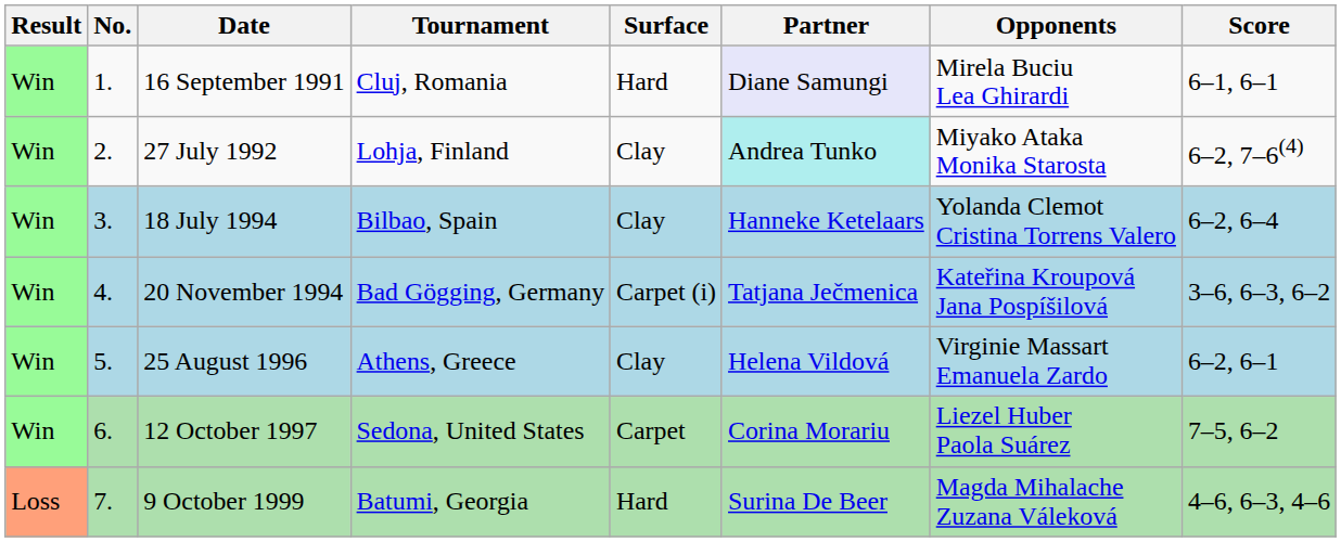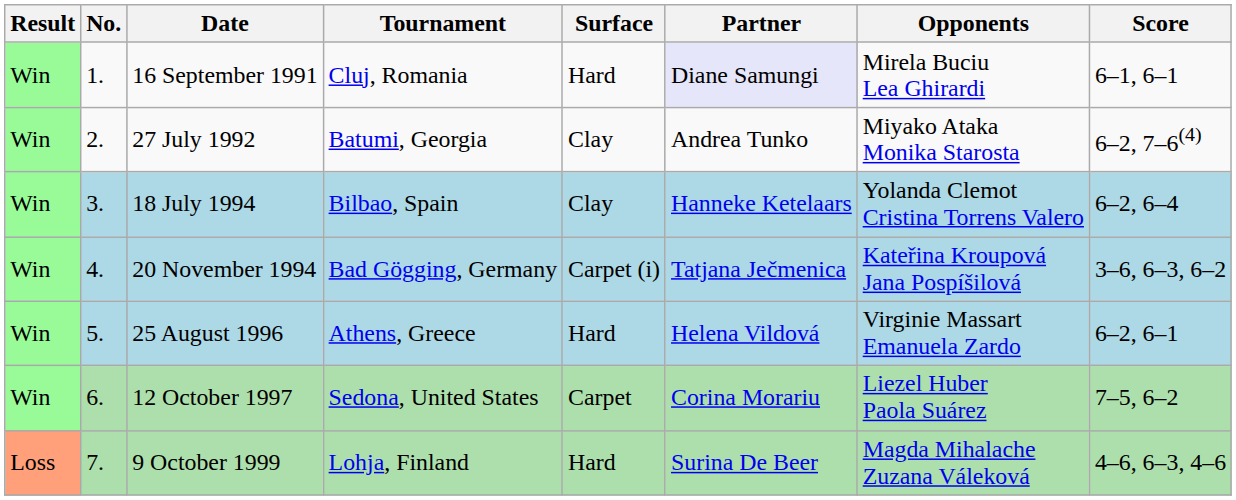27 July 1992 | Tournament: Lohja, Finland -> Batumi, Georgia
27 July 1992 | Partner: paleturquoise background -> no background
25 August 1996 | Surface: Clay -> Hard
9 October 1999 | Tournament: Batumi, Georgia -> Lohja, Finland
